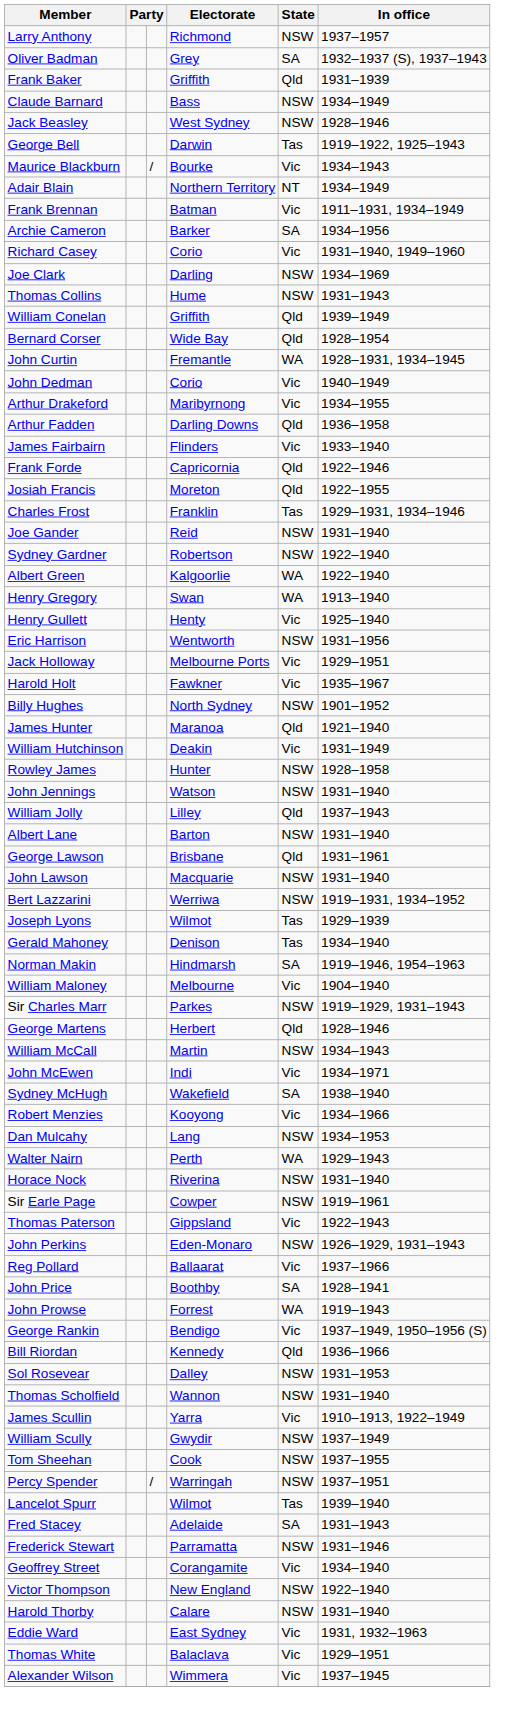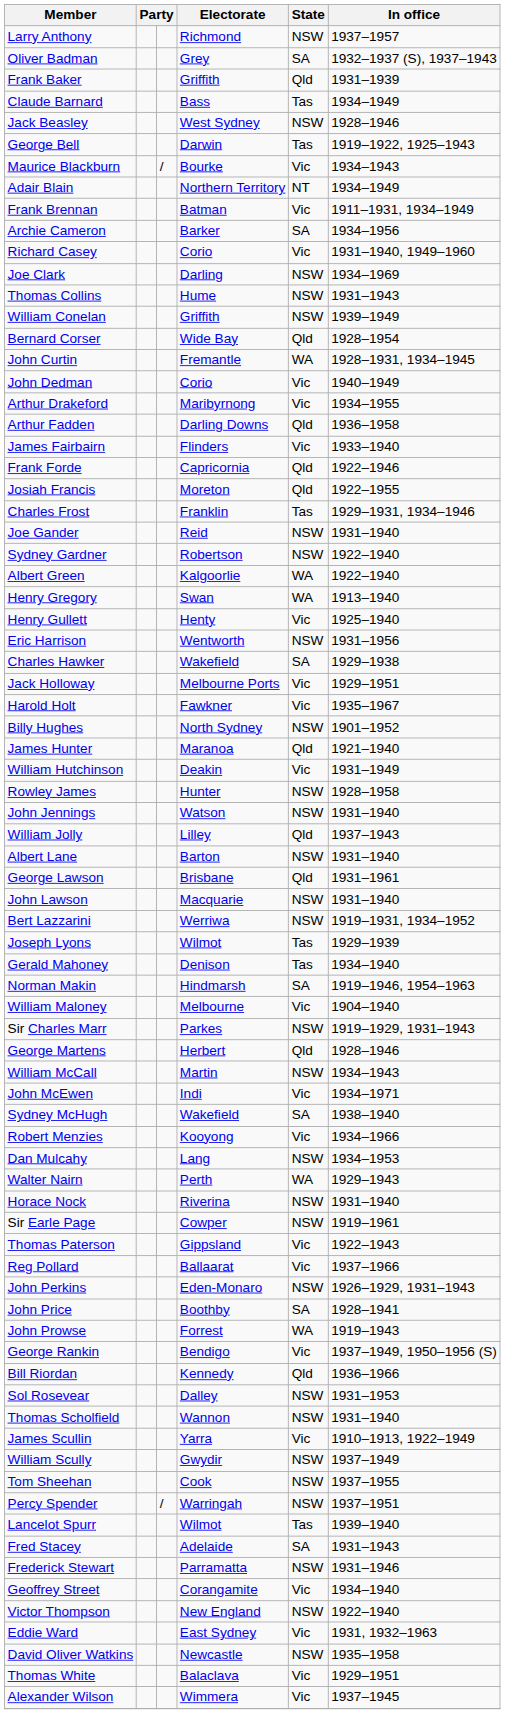Claude Barnard | State: NSW -> Tas
William Conelan | State: Qld -> NSW
+ row: Charles Hawker | Wakefield | SA | 1929–1938
rows swapped: John Perkins <-> Reg Pollard
- row: Harold Thorby | Calare | NSW | 1931–1940
+ row: David Oliver Watkins | Newcastle | NSW | 1935–1958
